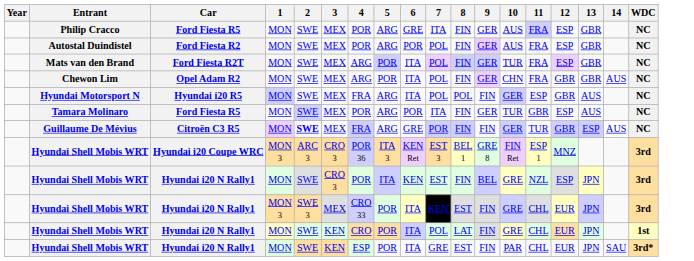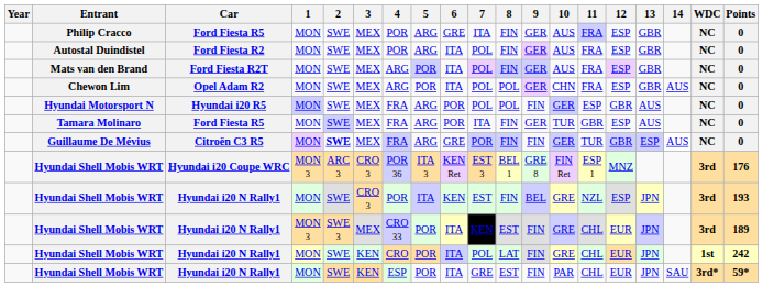+ column: Points | 0 | 0 | 0 | 0 | 0 | 0 | 0 | 176 | 193 | 189 | 242 | 59*
Autostal Duindistel | 6: POR -> ITA
Mats van den Brand | 10: TUR -> AUS
Chewon Lim | 8: FIN -> POL
Chewon Lim | 12: GBR -> ESP
Hyundai Motorsport N | 6: ITA -> POR
Tamara Molinaro | 4: POR -> FRA
